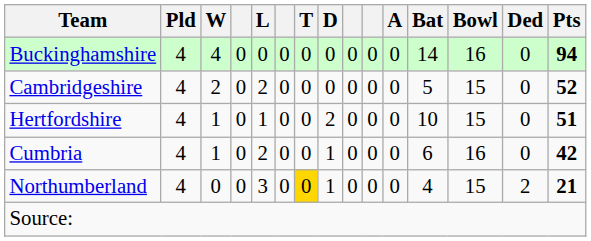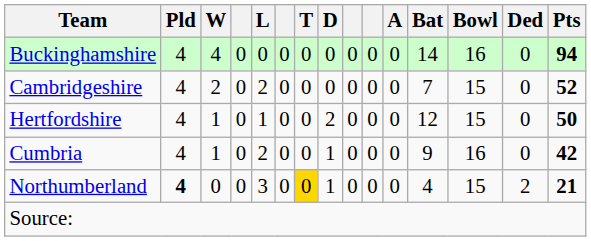Cambridgeshire | Bat: 5 -> 7
Hertfordshire | Bat: 10 -> 12
Hertfordshire | Pts: 51 -> 50
Cumbria | Bat: 6 -> 9
Northumberland | Pld: normal -> bold
